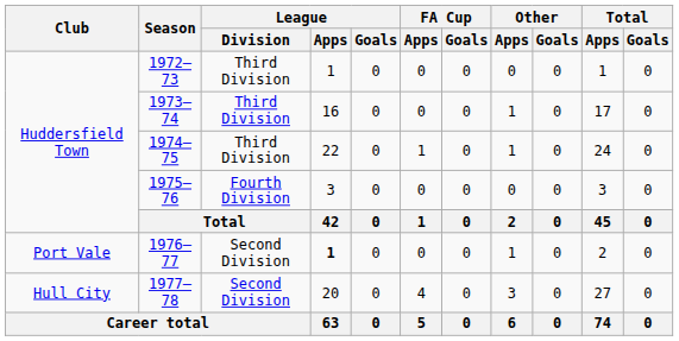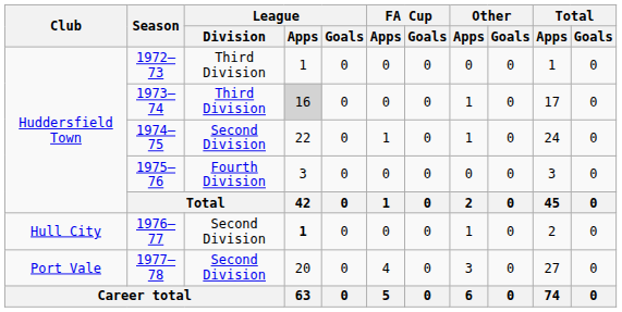1973–74 | League / Apps: no background -> lightgrey background
1974–75 | League / Division: Third Division -> Second Division
1976–77 | Club: Port Vale -> Hull City
1977–78 | Club: Hull City -> Port Vale
